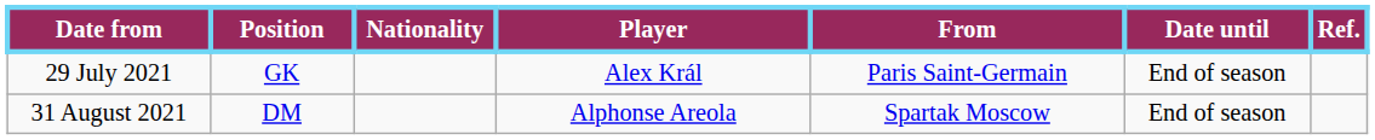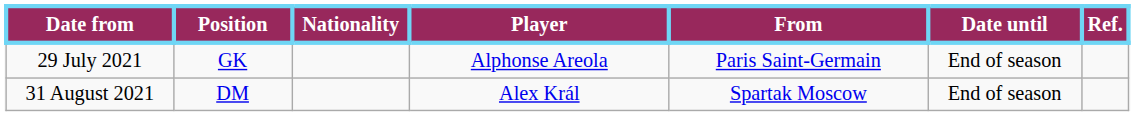29 July 2021 | Player: Alex Král -> Alphonse Areola
31 August 2021 | Player: Alphonse Areola -> Alex Král
